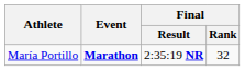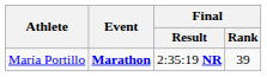María Portillo | Final / Rank: 32 -> 39
